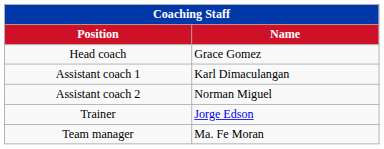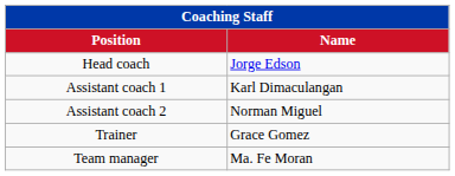Head coach | Name: Grace Gomez -> Jorge Edson
Trainer | Name: Jorge Edson -> Grace Gomez
